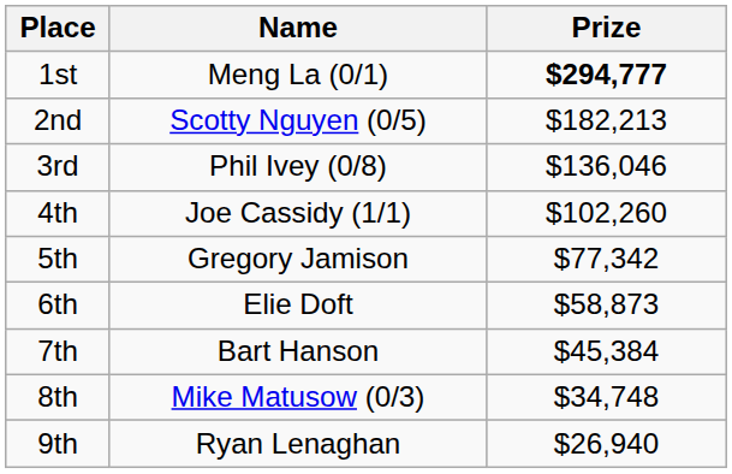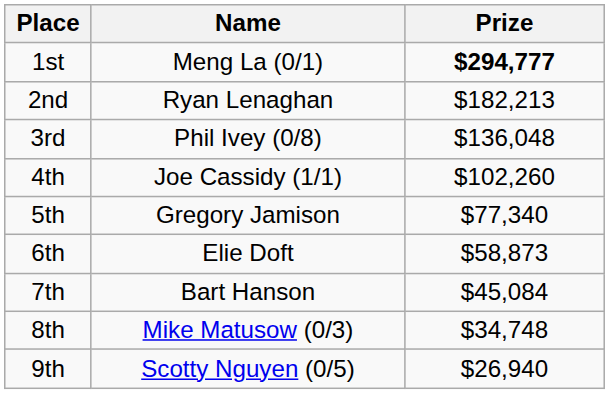2nd | Name: Scotty Nguyen (0/5) -> Ryan Lenaghan
3rd | Prize: $136,046 -> $136,048
5th | Prize: $77,342 -> $77,340
7th | Prize: $45,384 -> $45,084
9th | Name: Ryan Lenaghan -> Scotty Nguyen (0/5)
